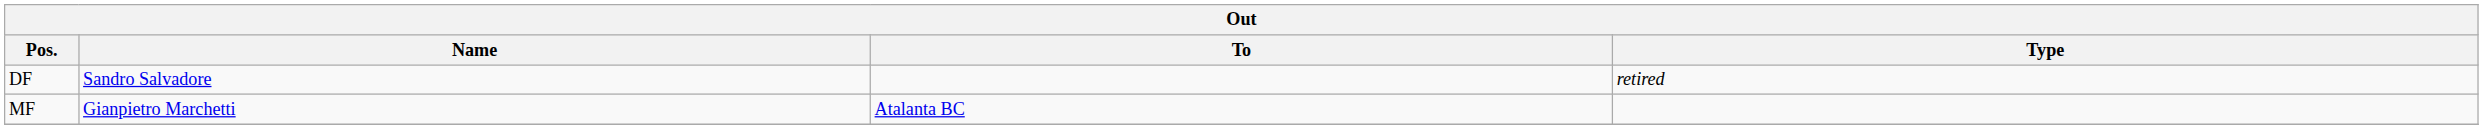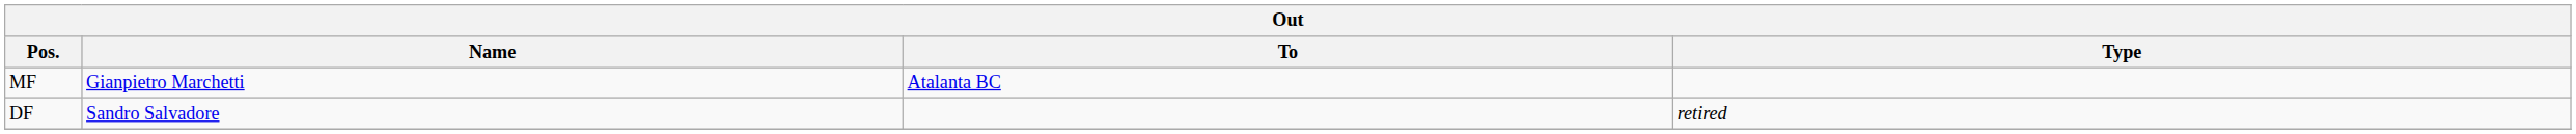rows swapped: DF <-> MF
